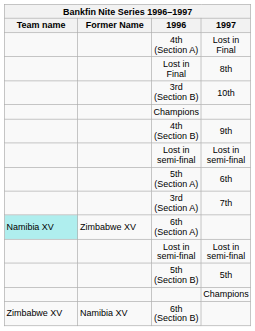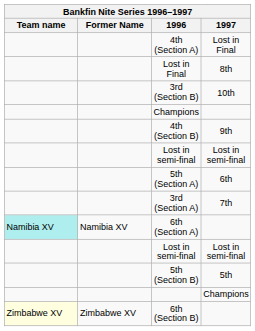6th (Section A) | Former Name: Zimbabwe XV -> Namibia XV
6th (Section B) | Team name: no background -> lightyellow background
6th (Section B) | Former Name: Namibia XV -> Zimbabwe XV
